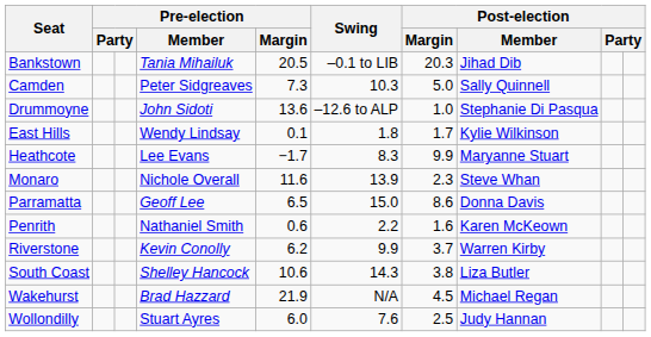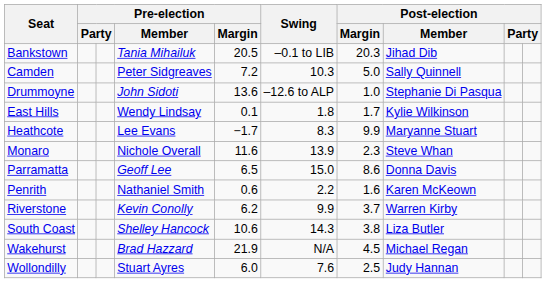Camden | Pre-election / Margin: 7.3 -> 7.2
